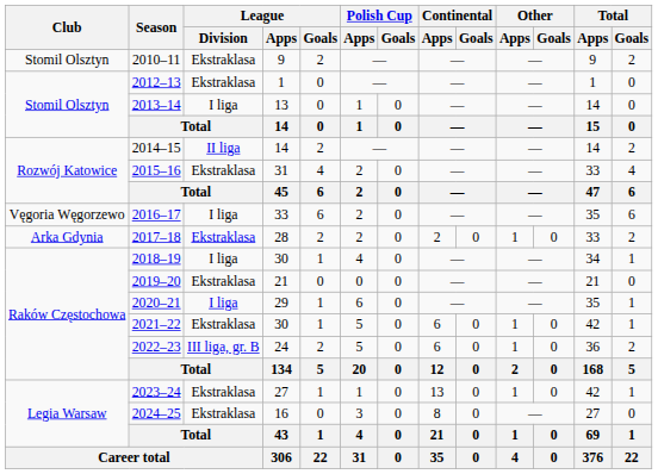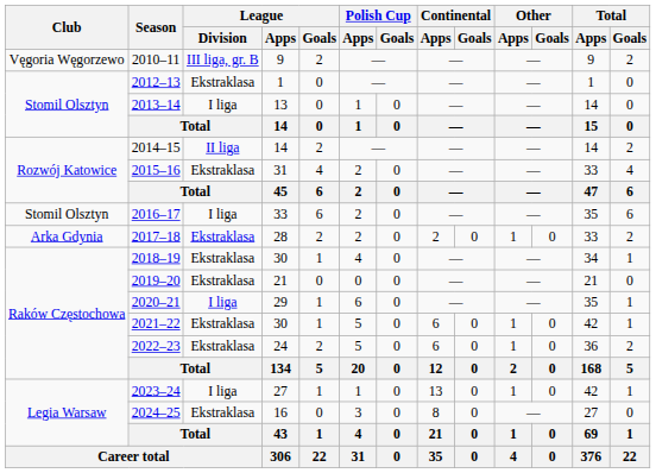2010–11 | Club: Stomil Olsztyn -> Vęgoria Węgorzewo
2010–11 | League / Division: Ekstraklasa -> III liga, gr. B
2016–17 | Club: Vęgoria Węgorzewo -> Stomil Olsztyn
2018–19 | League / Division: I liga -> Ekstraklasa
2022–23 | League / Division: III liga, gr. B -> Ekstraklasa
2023–24 | League / Division: Ekstraklasa -> I liga
